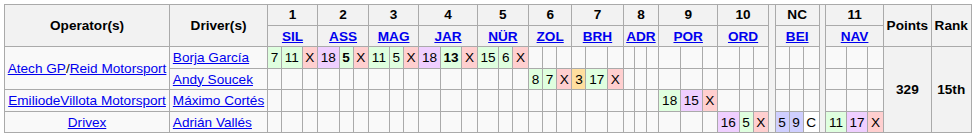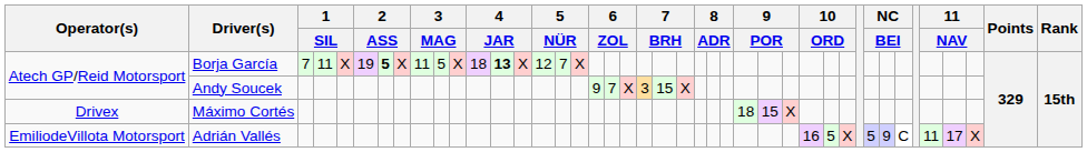Borja García | column 6: 18 -> 19
Borja García | column 15: 15 -> 12
Borja García | column 16: 6 -> 7
Andy Soucek | column 18: 8 -> 9
Andy Soucek | column 22: 17 -> 15
Máximo Cortés | Operator(s): EmiliodeVillota Motorsport -> Drivex
Adrián Vallés | Operator(s): Drivex -> EmiliodeVillota Motorsport
